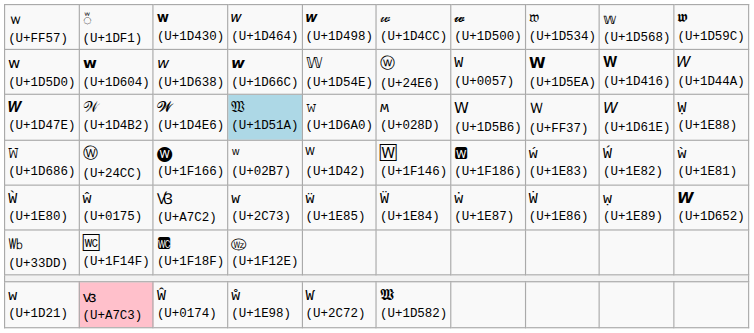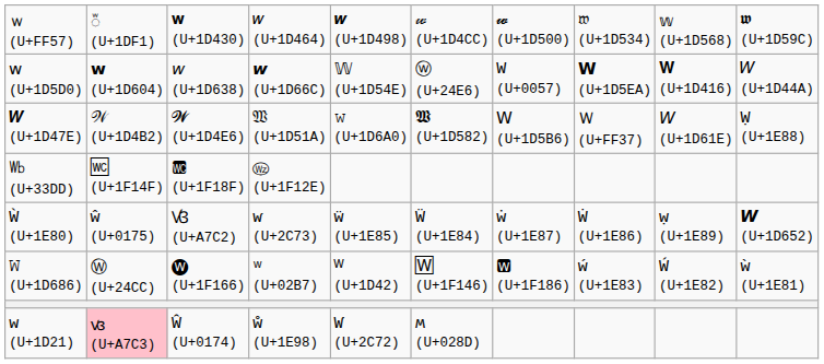𝑾 (U+1D47E) | column 4: lightblue background -> no background
𝑾 (U+1D47E) | column 6: ʍ (U+028D) -> 𝖂 (U+1D582)
rows swapped: 𝚆 (U+1D686) <-> ㏝ (U+33DD)
ᴡ (U+1D21) | column 6: 𝖂 (U+1D582) -> ʍ (U+028D)
